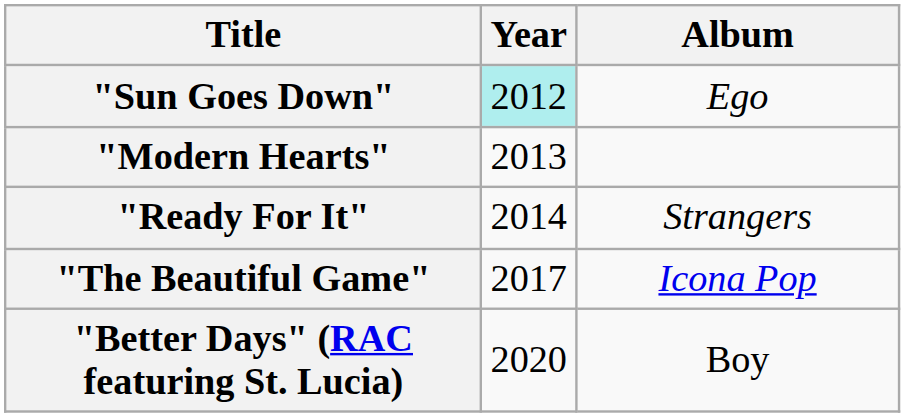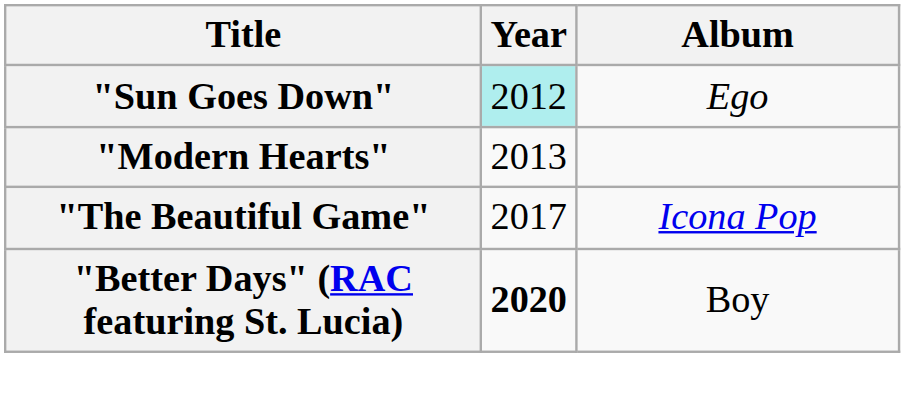- row: "Ready For It" | 2014 | Strangers
"Better Days" (RAC featuring St. Lucia) | Year: normal -> bold
